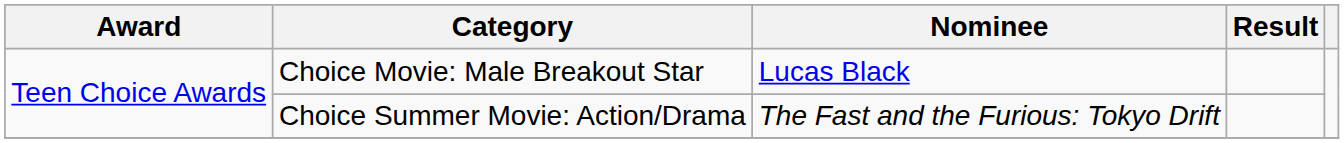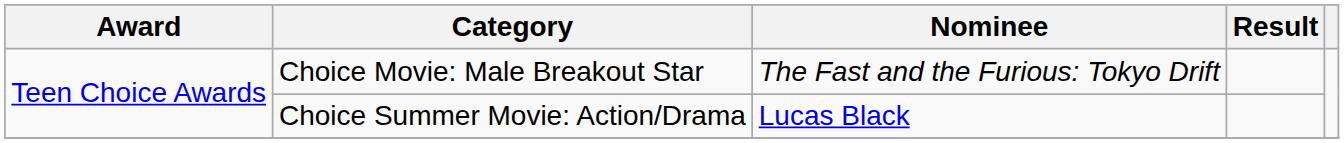Choice Movie: Male Breakout Star | Nominee: Lucas Black -> The Fast and the Furious: Tokyo Drift
Choice Summer Movie: Action/Drama | Nominee: The Fast and the Furious: Tokyo Drift -> Lucas Black
